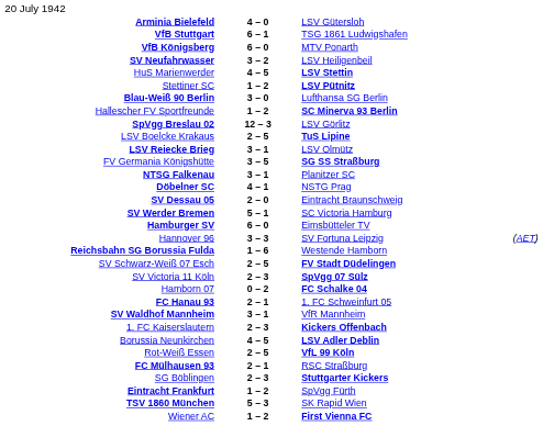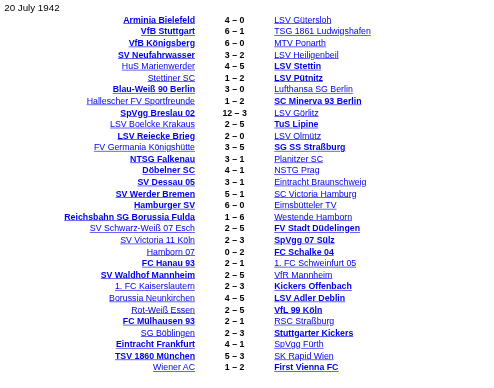LSV Reiecke Brieg | column 2: 3 – 1 -> 2 – 0
SV Dessau 05 | column 2: 2 – 0 -> 3 – 1
- row: Hannover 96 | 3 – 3 | SV Fortuna Leipzig | (AET)
SV Waldhof Mannheim | column 2: 3 – 1 -> 2 – 5
Eintracht Frankfurt | column 2: 1 – 2 -> 4 – 1
